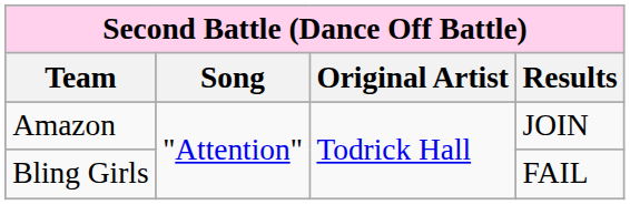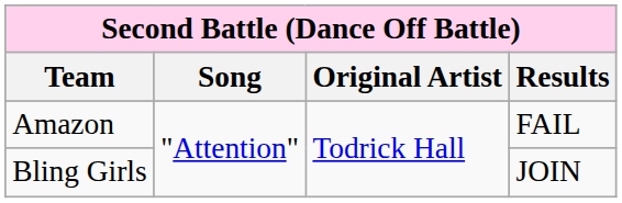Amazon | Results: JOIN -> FAIL
Bling Girls | Results: FAIL -> JOIN
